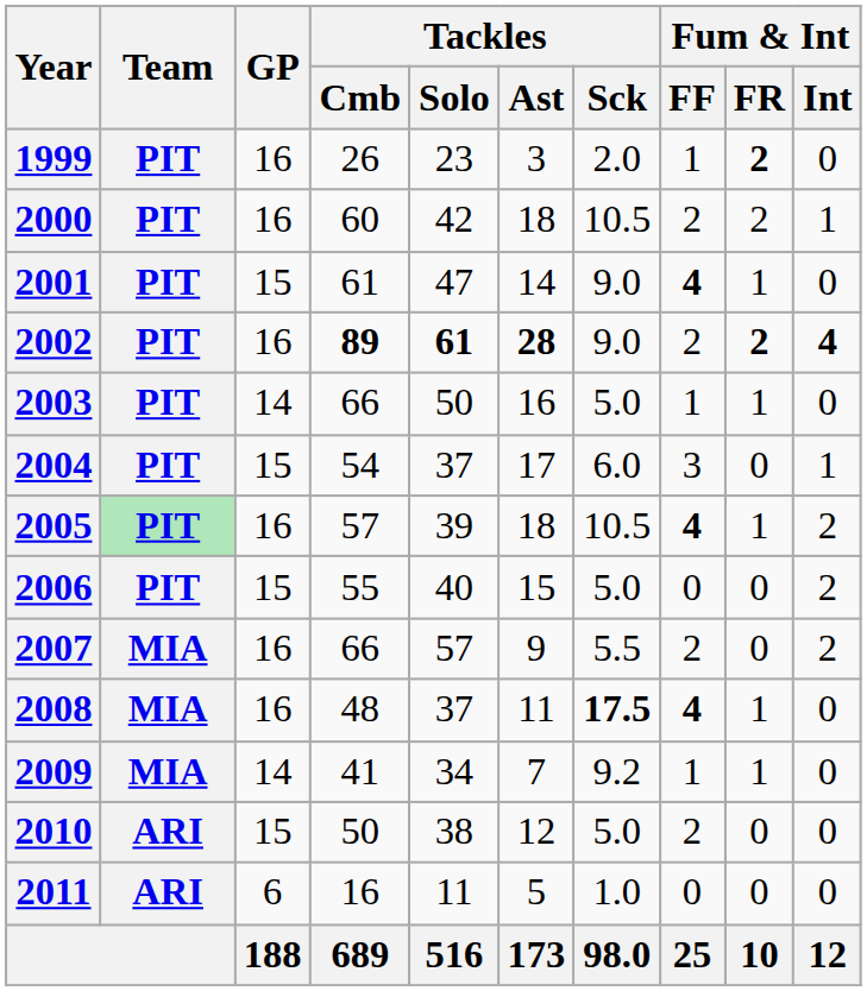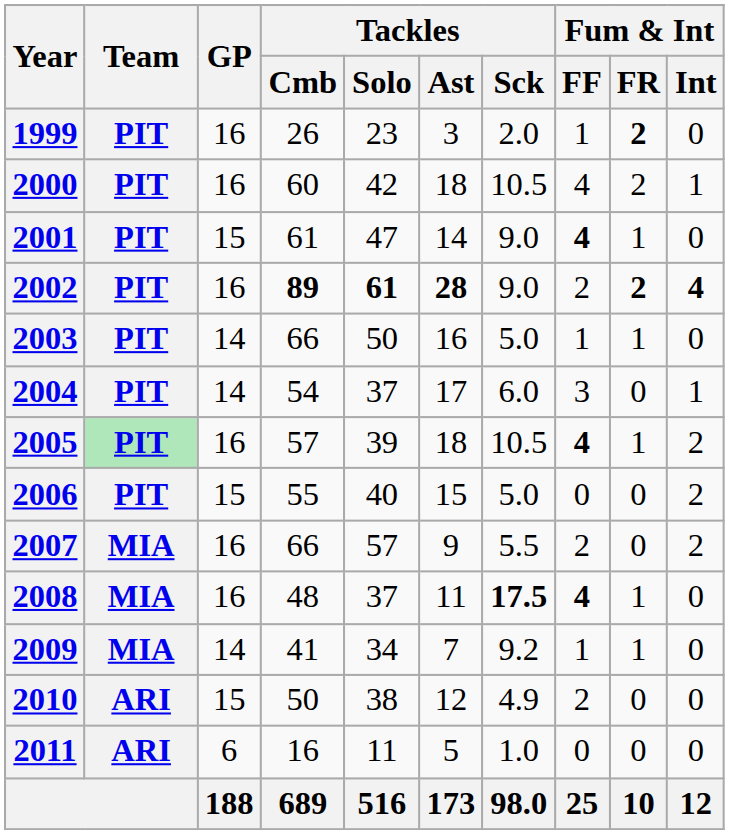2000 | Fum & Int / FF: 2 -> 4
2004 | GP: 15 -> 14
2010 | Tackles / Sck: 5.0 -> 4.9
